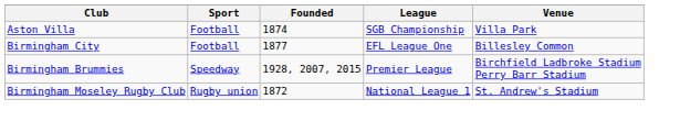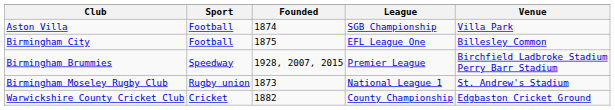Birmingham City | Founded: 1877 -> 1875
Birmingham Moseley Rugby Club | Founded: 1872 -> 1873
+ row: Warwickshire County Cricket Club | Cricket | 1882 | County Championship | Edgbaston Cricket Ground
